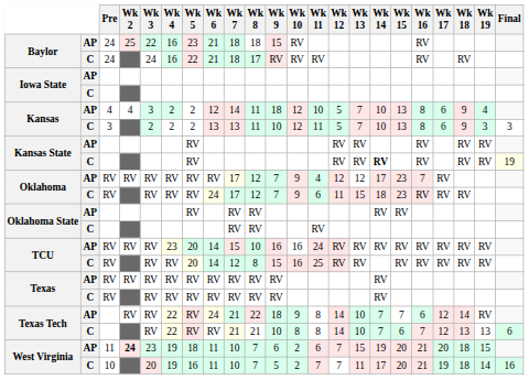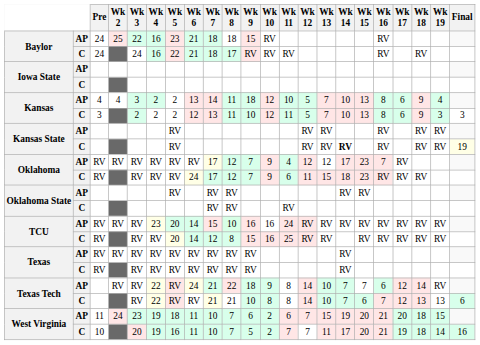Kansas / AP | Wk 6: 12 -> 13
Kansas / C | Wk 6: 13 -> 12
West Virginia / AP | Wk 2: bold -> normal
